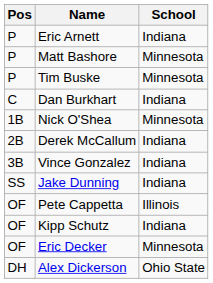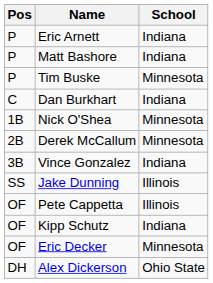Matt Bashore | School: Minnesota -> Indiana
Derek McCallum | School: Indiana -> Minnesota
Jake Dunning | School: Indiana -> Illinois
